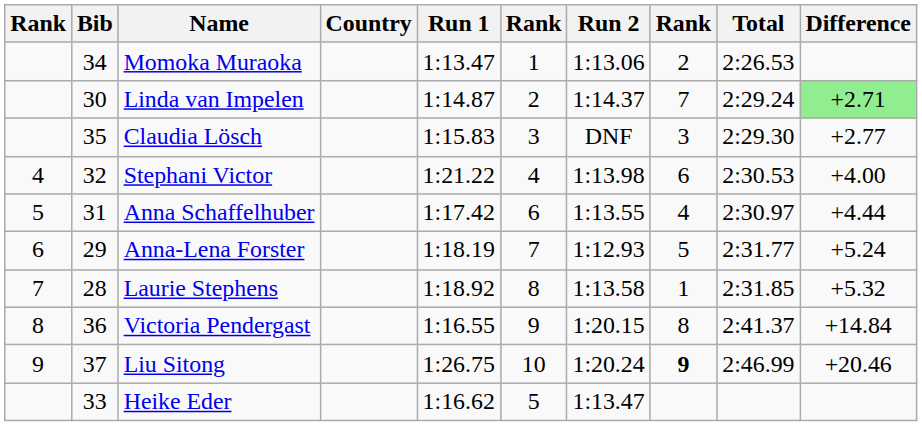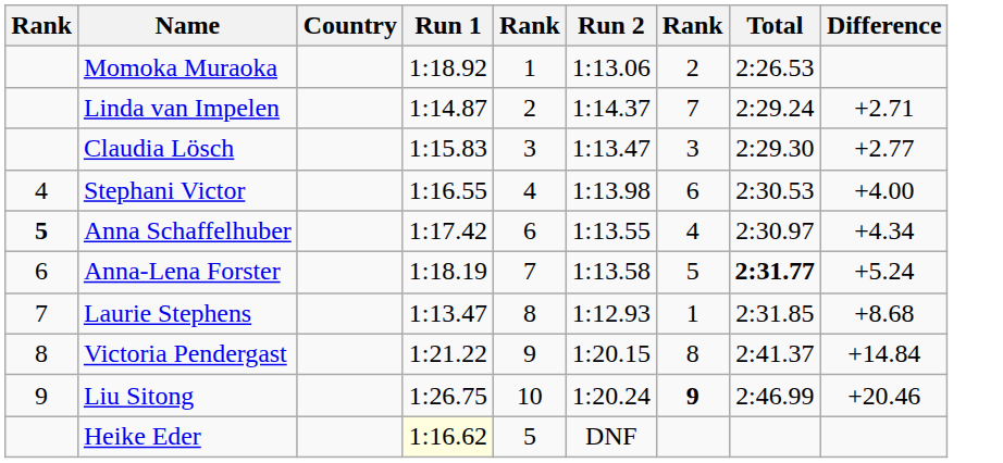- column: Bib | 34 | 30 | 35 | 32 | 31 | 29 | 28 | 36 | 37 | 33
Momoka Muraoka | Run 1: 1:13.47 -> 1:18.92
Linda van Impelen | Difference: lightgreen background -> no background
Claudia Lösch | Run 2: DNF -> 1:13.47
Stephani Victor | Run 1: 1:21.22 -> 1:16.55
Anna Schaffelhuber | column 1: normal -> bold
Anna Schaffelhuber | Difference: +4.44 -> +4.34
Anna-Lena Forster | Run 2: 1:12.93 -> 1:13.58
Anna-Lena Forster | Total: normal -> bold
Laurie Stephens | Run 1: 1:18.92 -> 1:13.47
Laurie Stephens | Run 2: 1:13.58 -> 1:12.93
Laurie Stephens | Difference: +5.32 -> +8.68
Victoria Pendergast | Run 1: 1:16.55 -> 1:21.22
Heike Eder | Run 1: no background -> lightyellow background
Heike Eder | Run 2: 1:13.47 -> DNF
